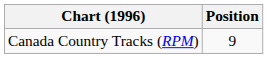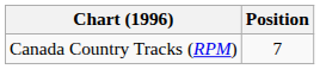Canada Country Tracks (RPM) | Position: 9 -> 7
